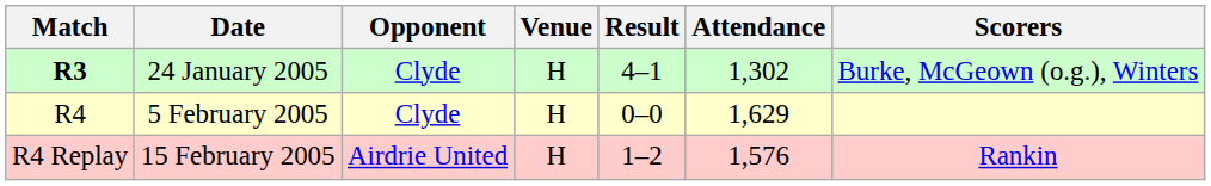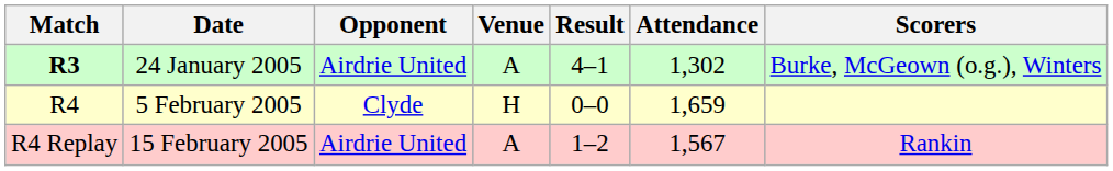24 January 2005 | Opponent: Clyde -> Airdrie United
24 January 2005 | Venue: H -> A
5 February 2005 | Attendance: 1,629 -> 1,659
15 February 2005 | Venue: H -> A
15 February 2005 | Attendance: 1,576 -> 1,567
